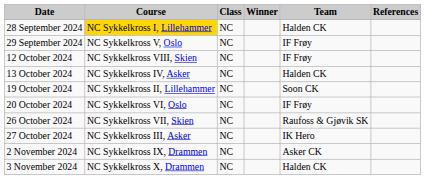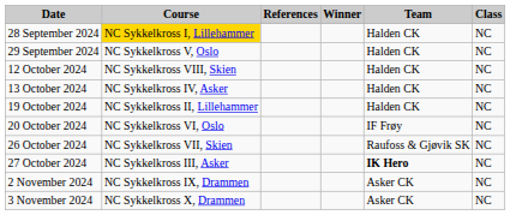columns swapped: Class <-> References
29 September 2024 | Team: IF Frøy -> Halden CK
12 October 2024 | Team: IF Frøy -> Halden CK
19 October 2024 | Team: Soon CK -> Halden CK
27 October 2024 | Team: normal -> bold
3 November 2024 | Team: Halden CK -> Asker CK
